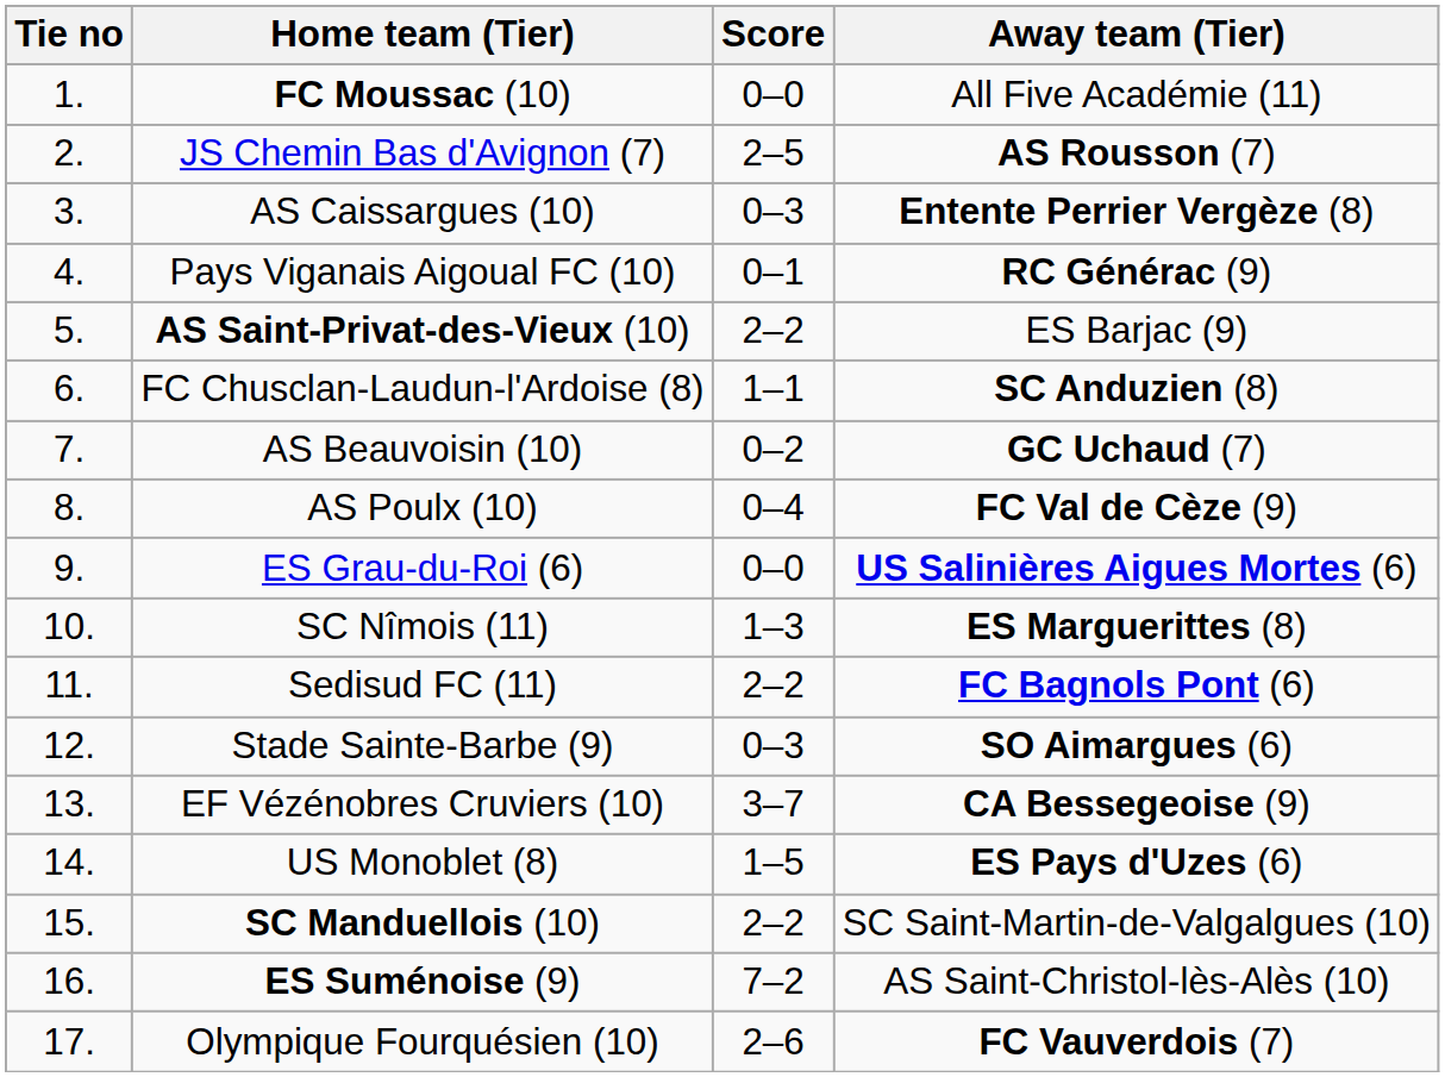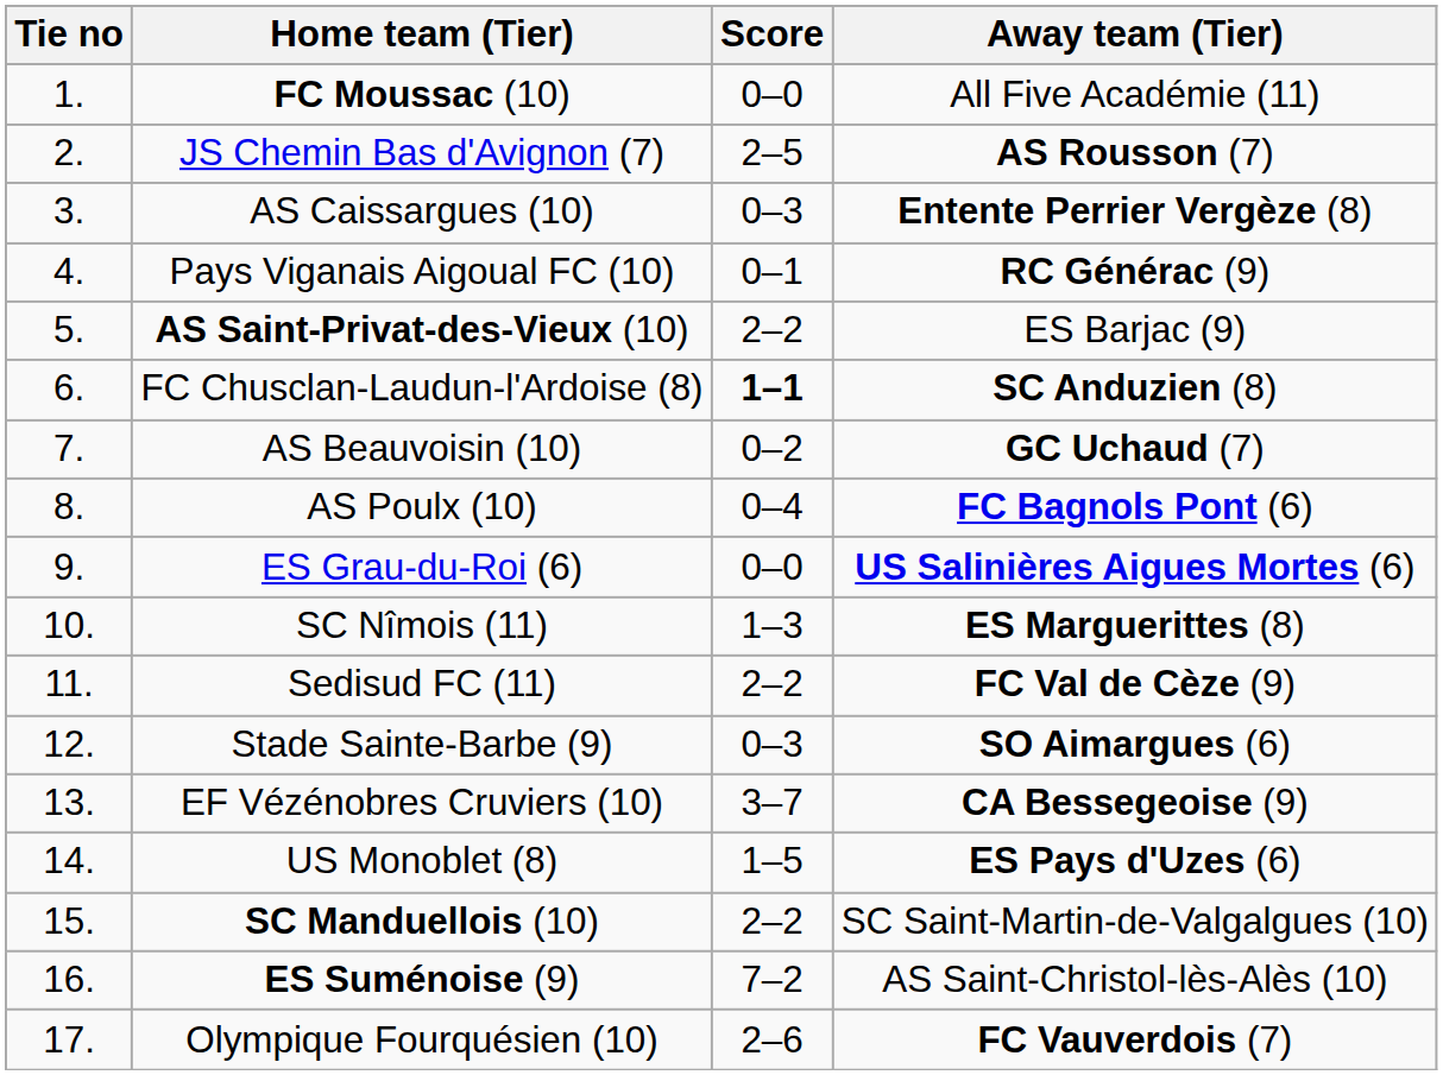FC Chusclan-Laudun-l'Ardoise (8) | Score: normal -> bold
AS Poulx (10) | Away team (Tier): FC Val de Cèze (9) -> FC Bagnols Pont (6)
Sedisud FC (11) | Away team (Tier): FC Bagnols Pont (6) -> FC Val de Cèze (9)
